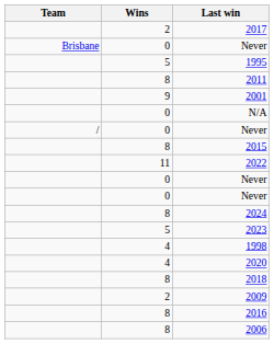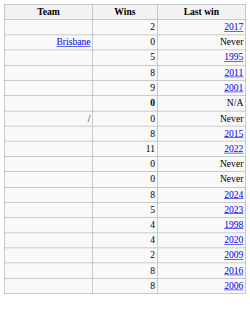N/A | Wins: normal -> bold
- row: 8 | 2018
